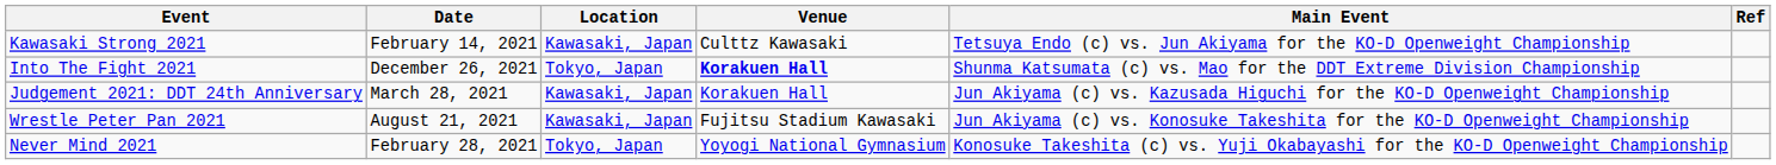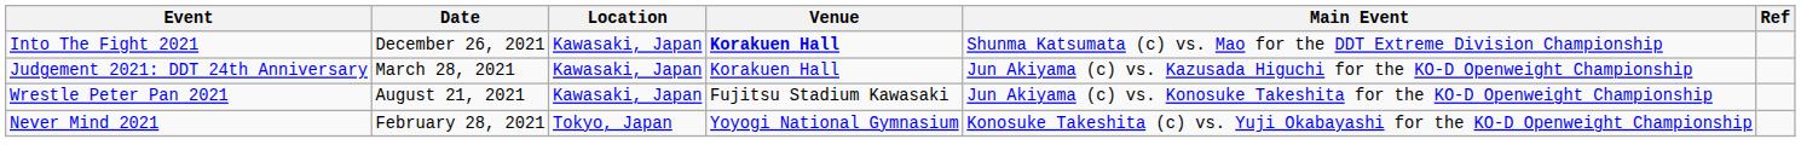- row: Kawasaki Strong 2021 | February 14, 2021 | Kawasaki, Japan | Culttz Kawasaki | Tetsuya Endo (c) vs. Jun Akiyama for the KO-D Openweight Championship
Into The Fight 2021 | Location: Tokyo, Japan -> Kawasaki, Japan
